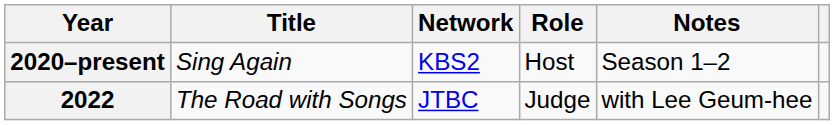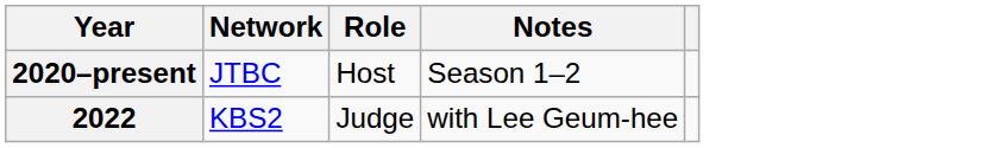- column: Title | Sing Again | The Road with Songs
2020–present | Network: KBS2 -> JTBC
2022 | Network: JTBC -> KBS2
